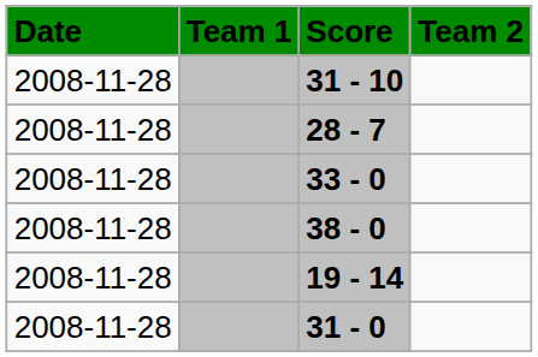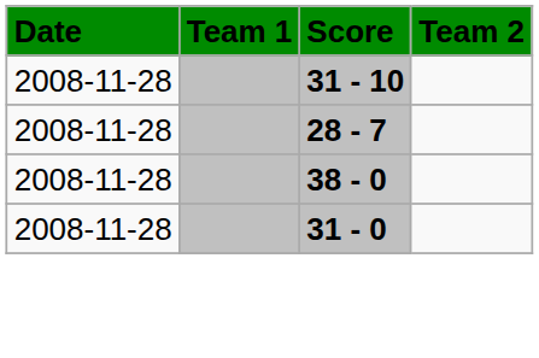- row: 2008-11-28 | 33 - 0
- row: 2008-11-28 | 19 - 14
